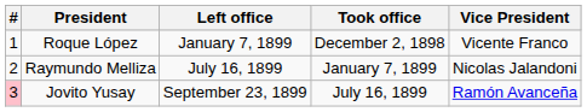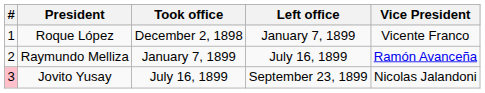columns swapped: Took office <-> Left office
Raymundo Melliza | Vice President: Nicolas Jalandoni -> Ramón Avanceña
Jovito Yusay | Vice President: Ramón Avanceña -> Nicolas Jalandoni
